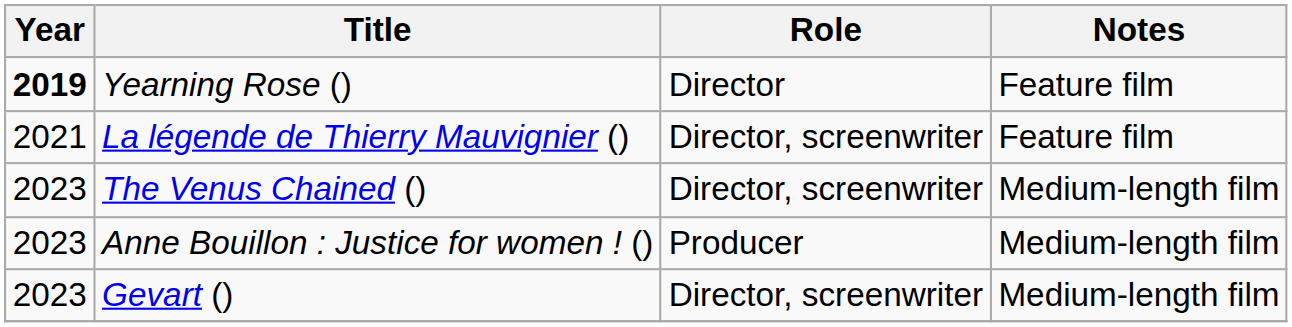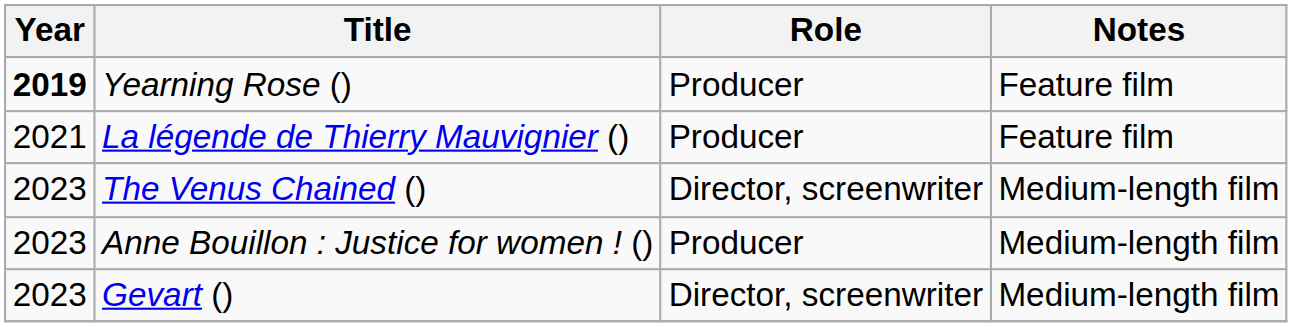Yearning Rose () | Role: Director -> Producer
La légende de Thierry Mauvignier () | Role: Director, screenwriter -> Producer
